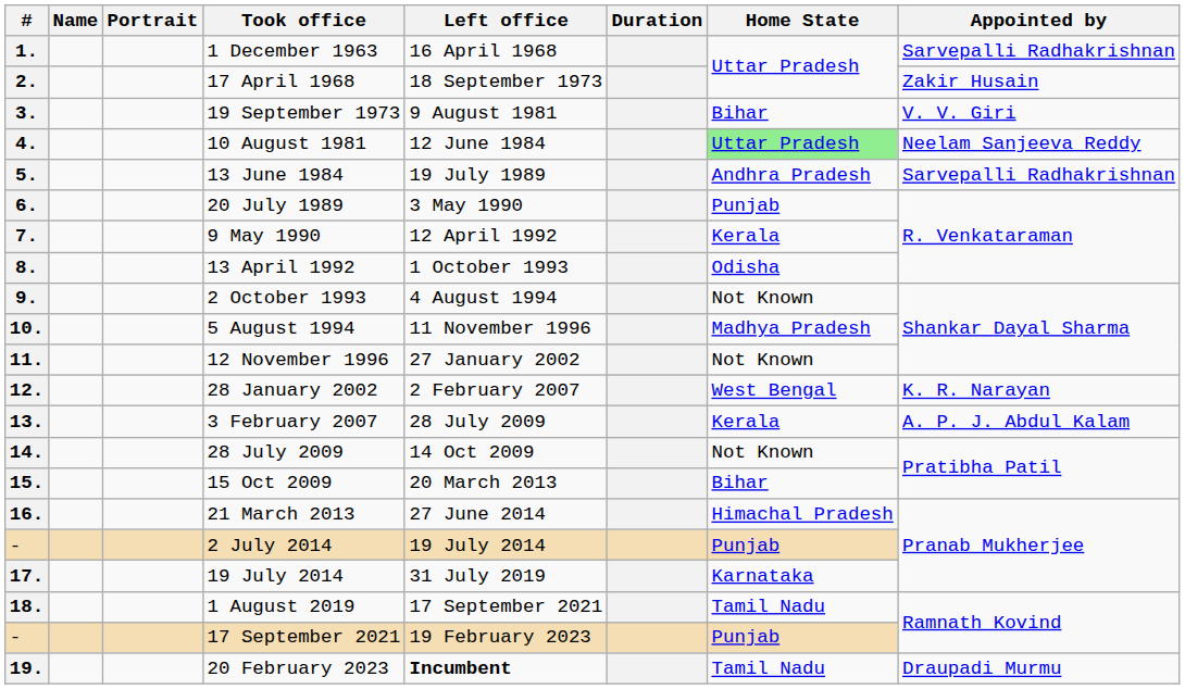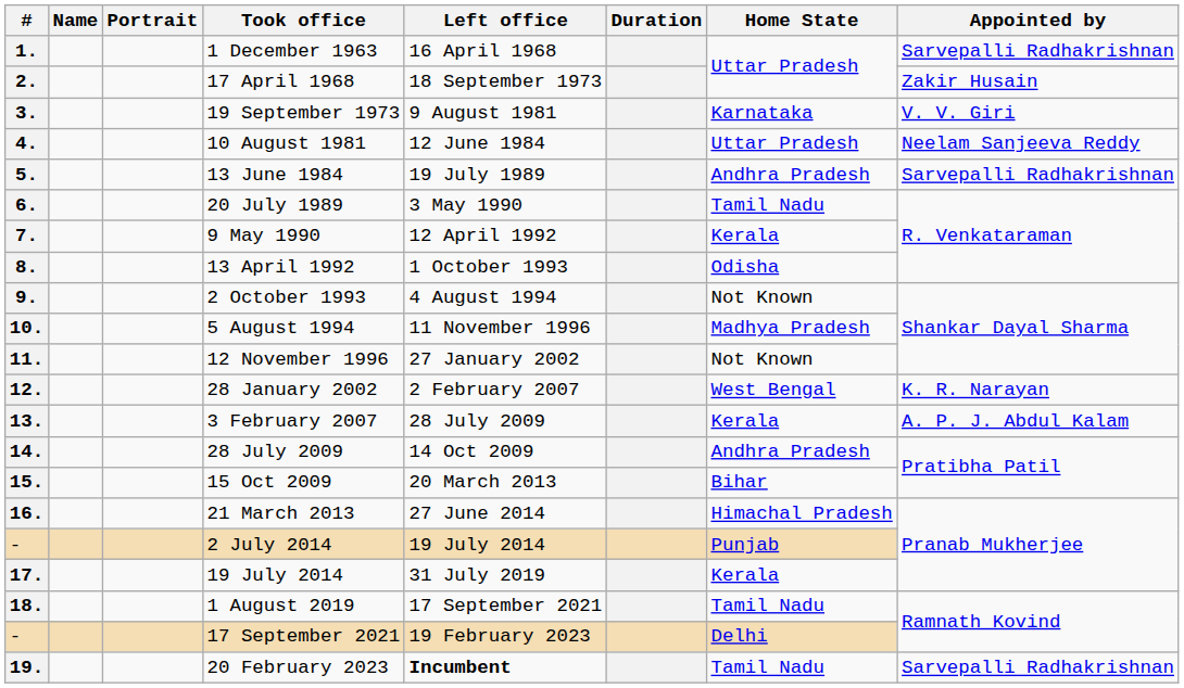3. | Home State: Bihar -> Karnataka
4. | Home State: lightgreen background -> no background
6. | Home State: Punjab -> Tamil Nadu
14. | Home State: Not Known -> Andhra Pradesh
17. | Home State: Karnataka -> Kerala
- / 17 September 2021 | Home State: Punjab -> Delhi
19. | Appointed by: Draupadi Murmu -> Sarvepalli Radhakrishnan
